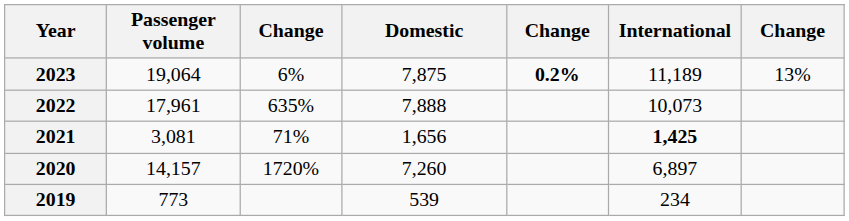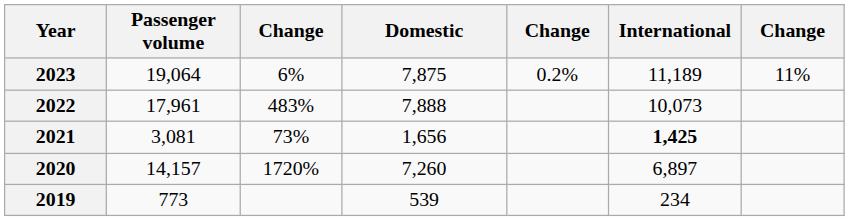2023 | column 5: bold -> normal
2023 | column 7: 13% -> 11%
2022 | column 3: 635% -> 483%
2021 | column 3: 71% -> 73%
